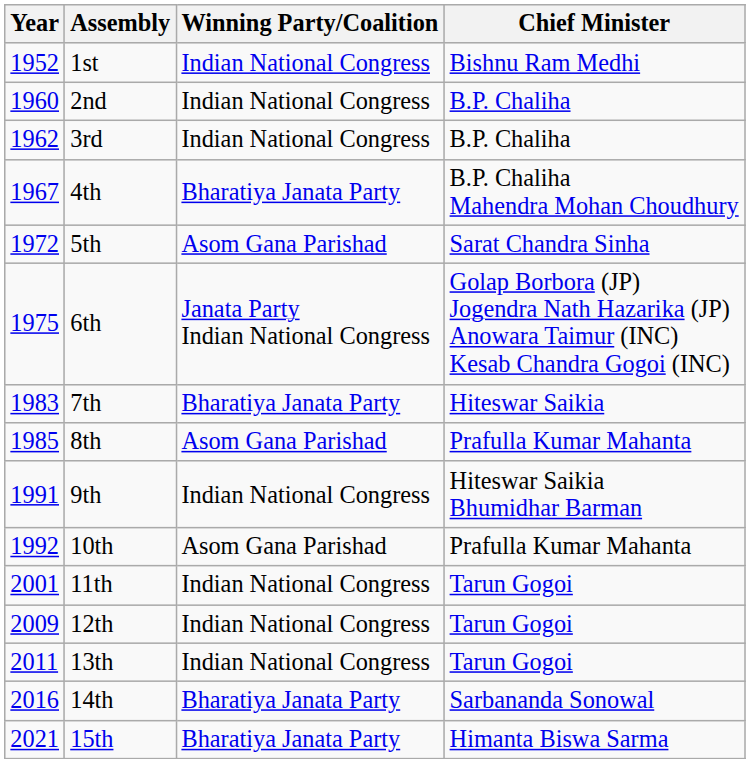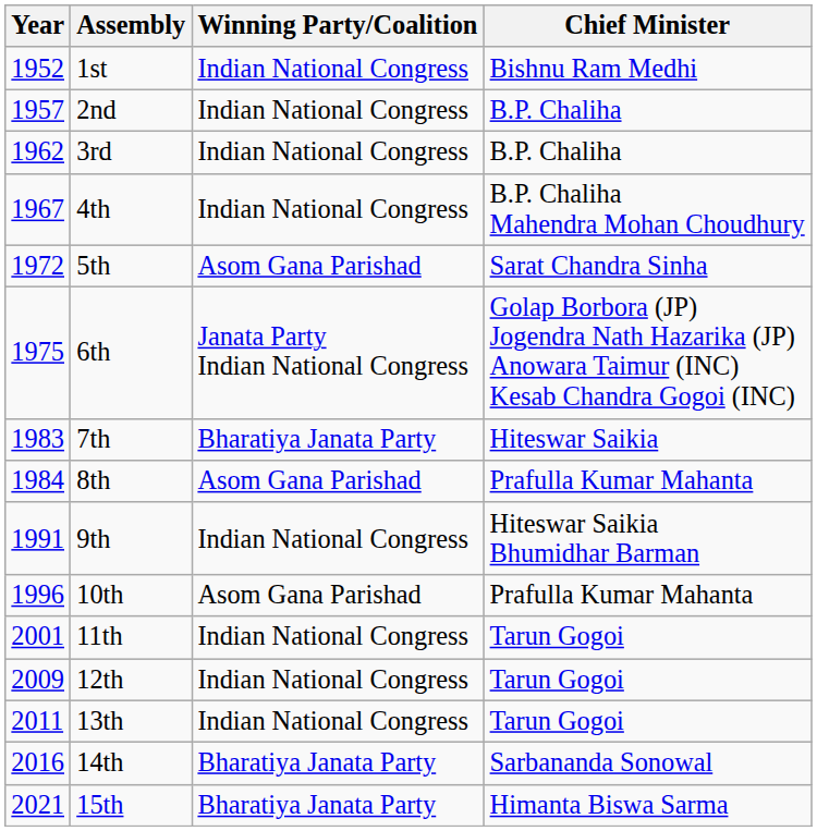2nd | Year: 1960 -> 1957
4th | Winning Party/Coalition: Bharatiya Janata Party -> Indian National Congress
8th | Year: 1985 -> 1984
10th | Year: 1992 -> 1996
